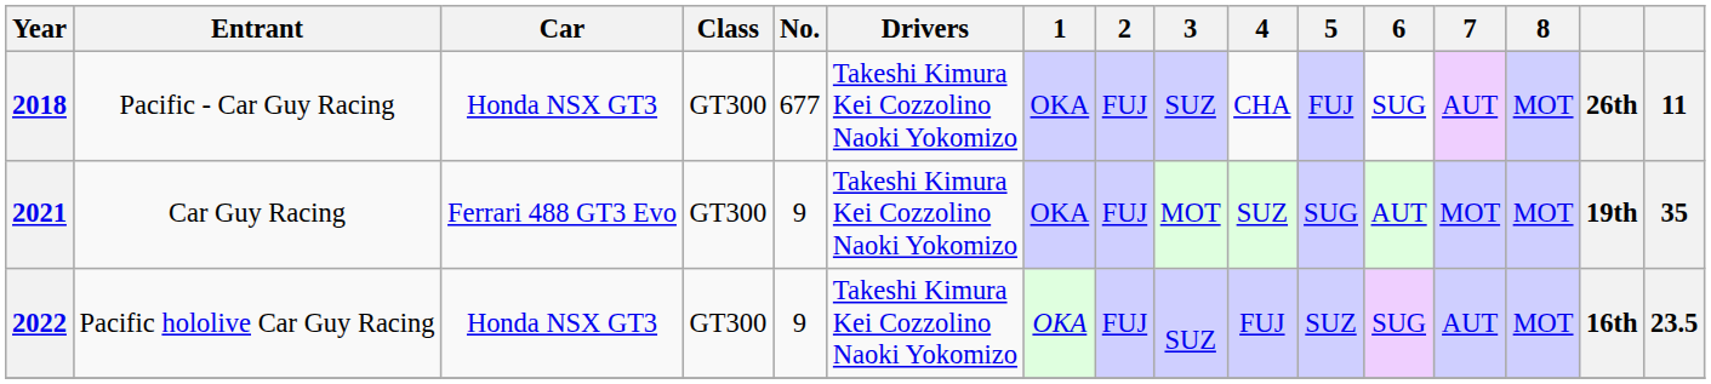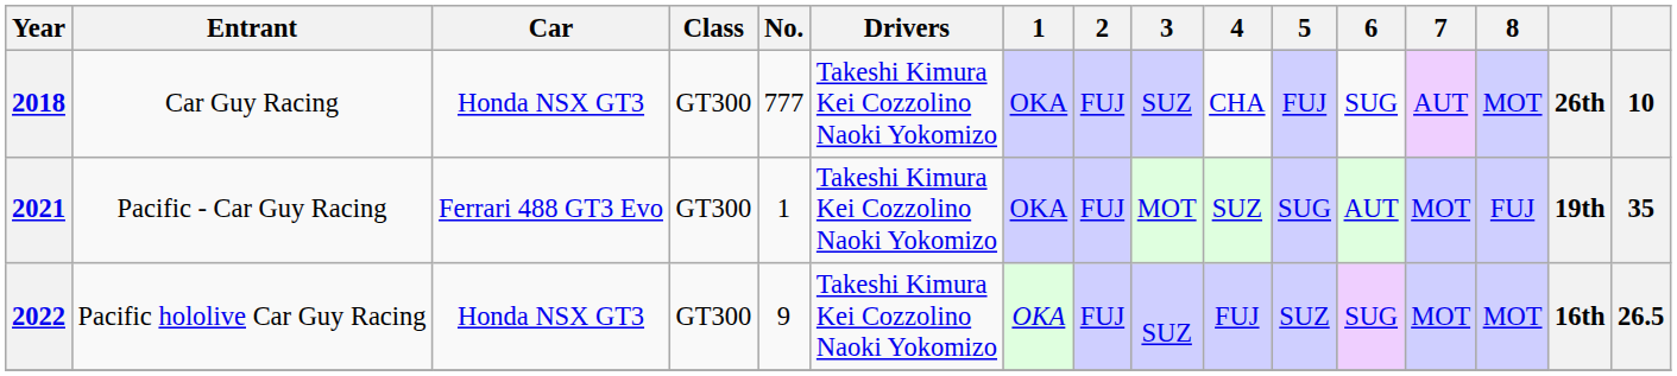2018 | Entrant: Pacific - Car Guy Racing -> Car Guy Racing
2018 | No.: 677 -> 777
2018 | column 16: 11 -> 10
2021 | Entrant: Car Guy Racing -> Pacific - Car Guy Racing
2021 | No.: 9 -> 1
2021 | 8: MOT -> FUJ
2022 | 7: AUT -> MOT
2022 | column 16: 23.5 -> 26.5
